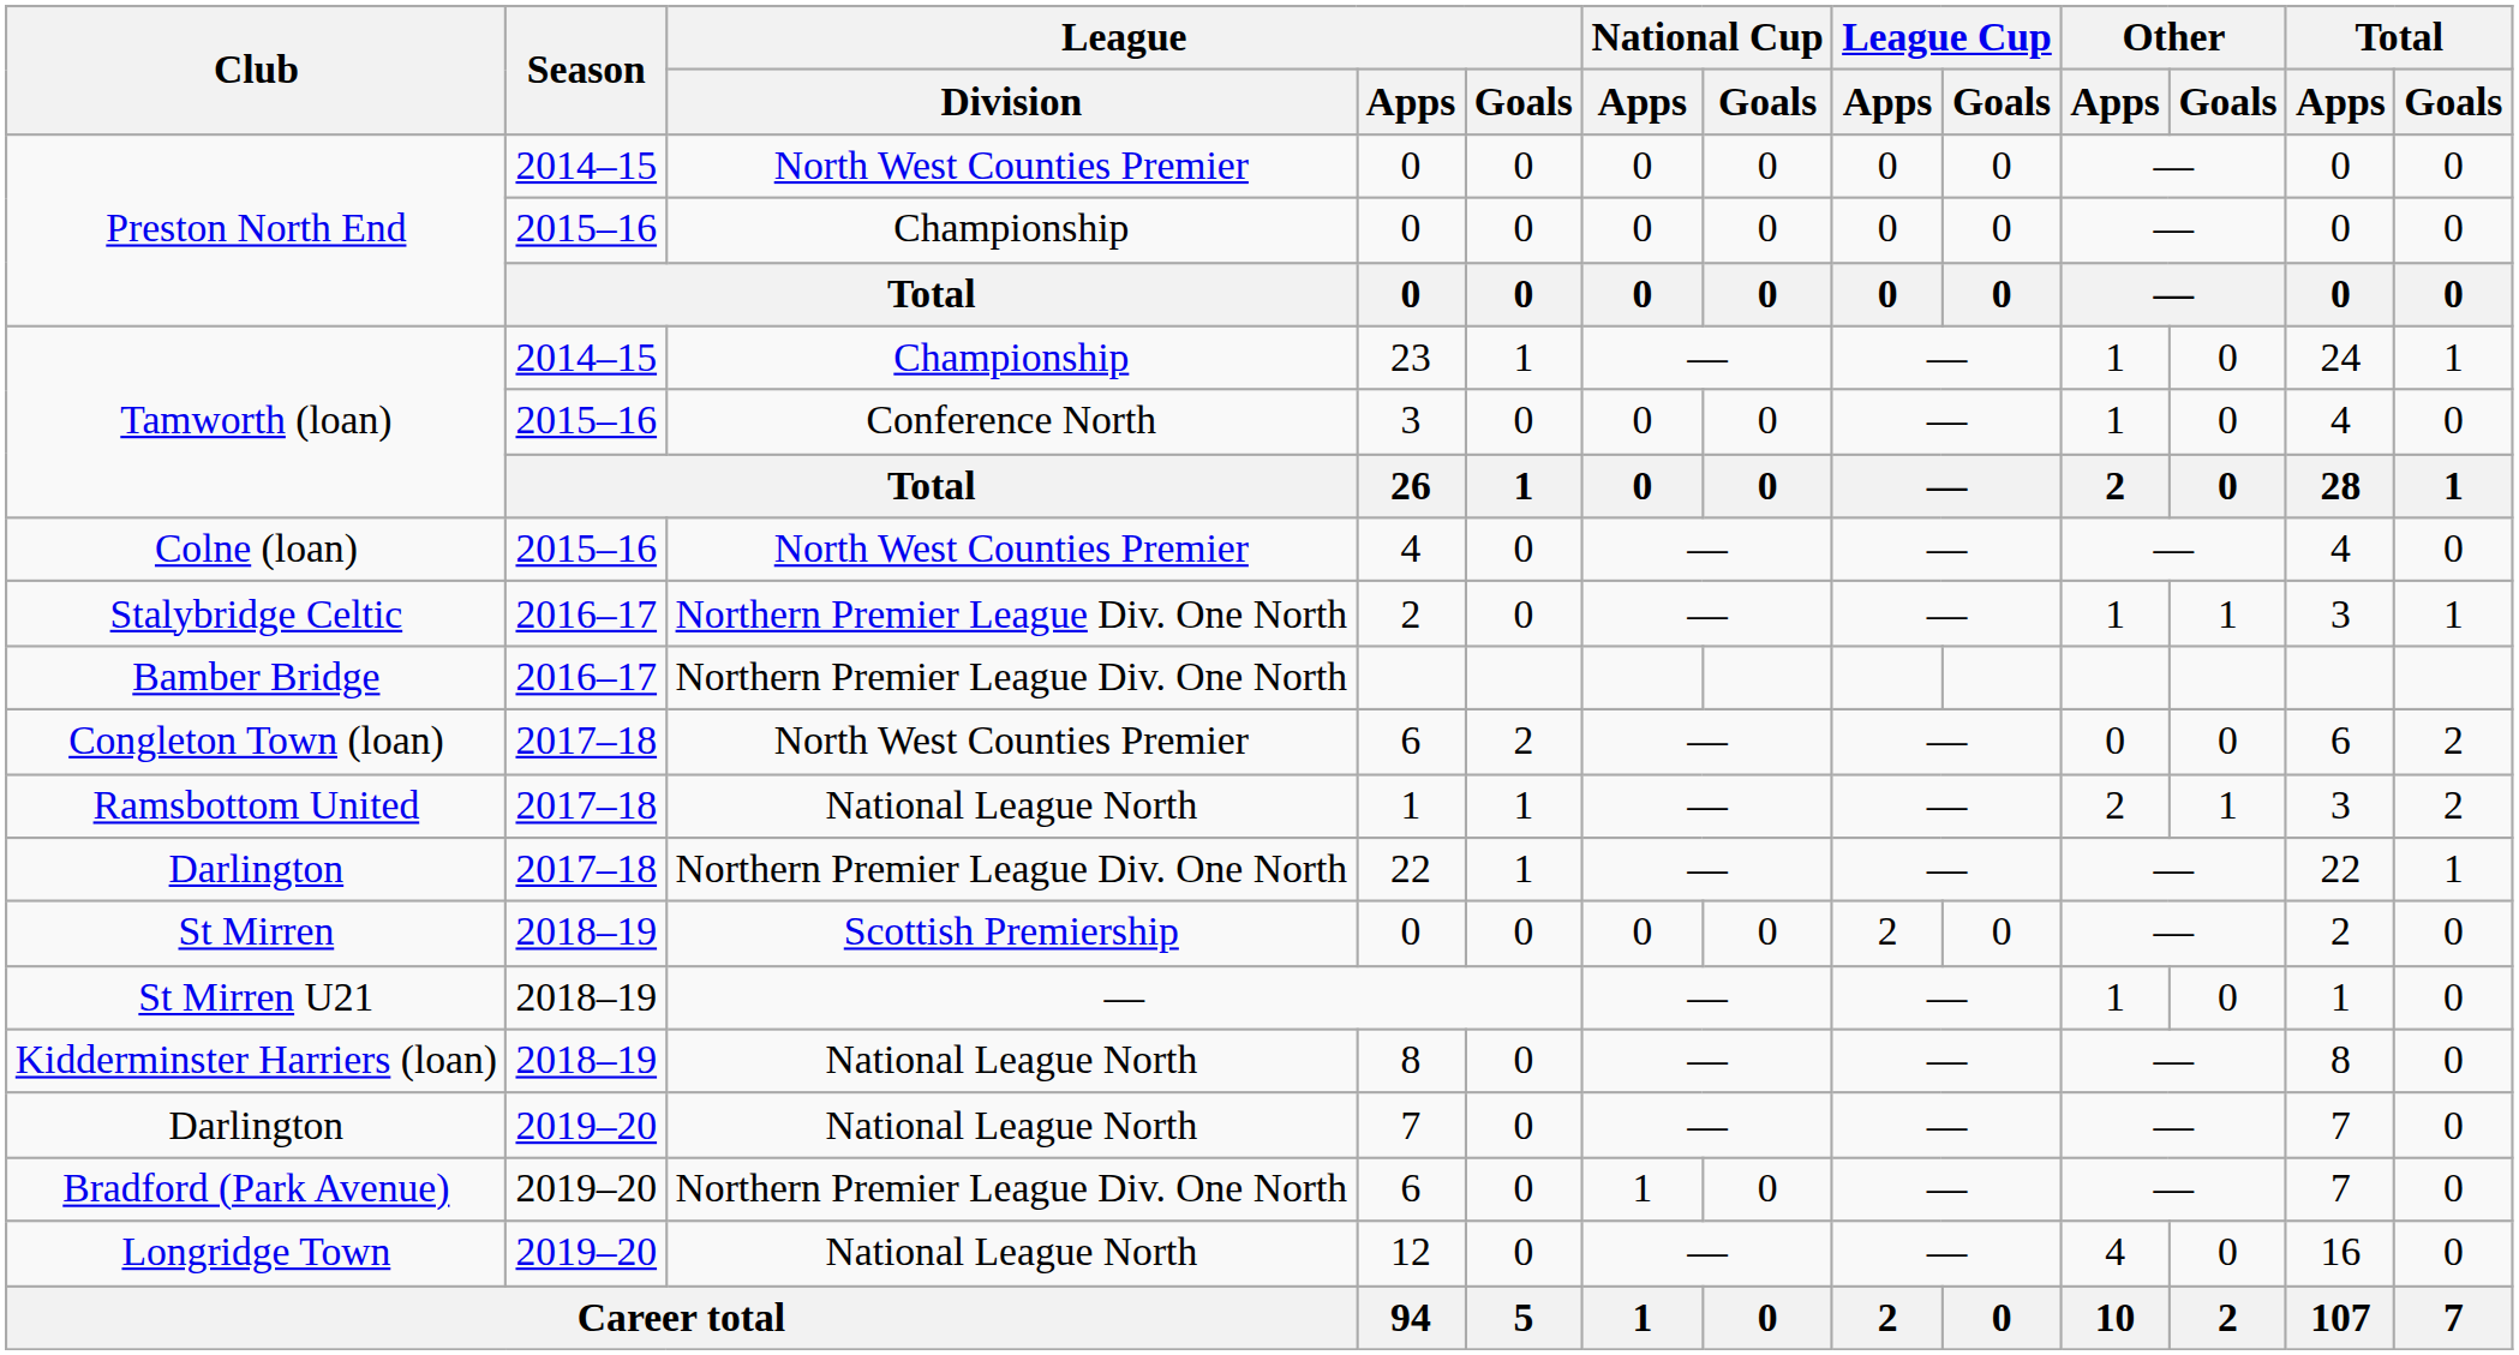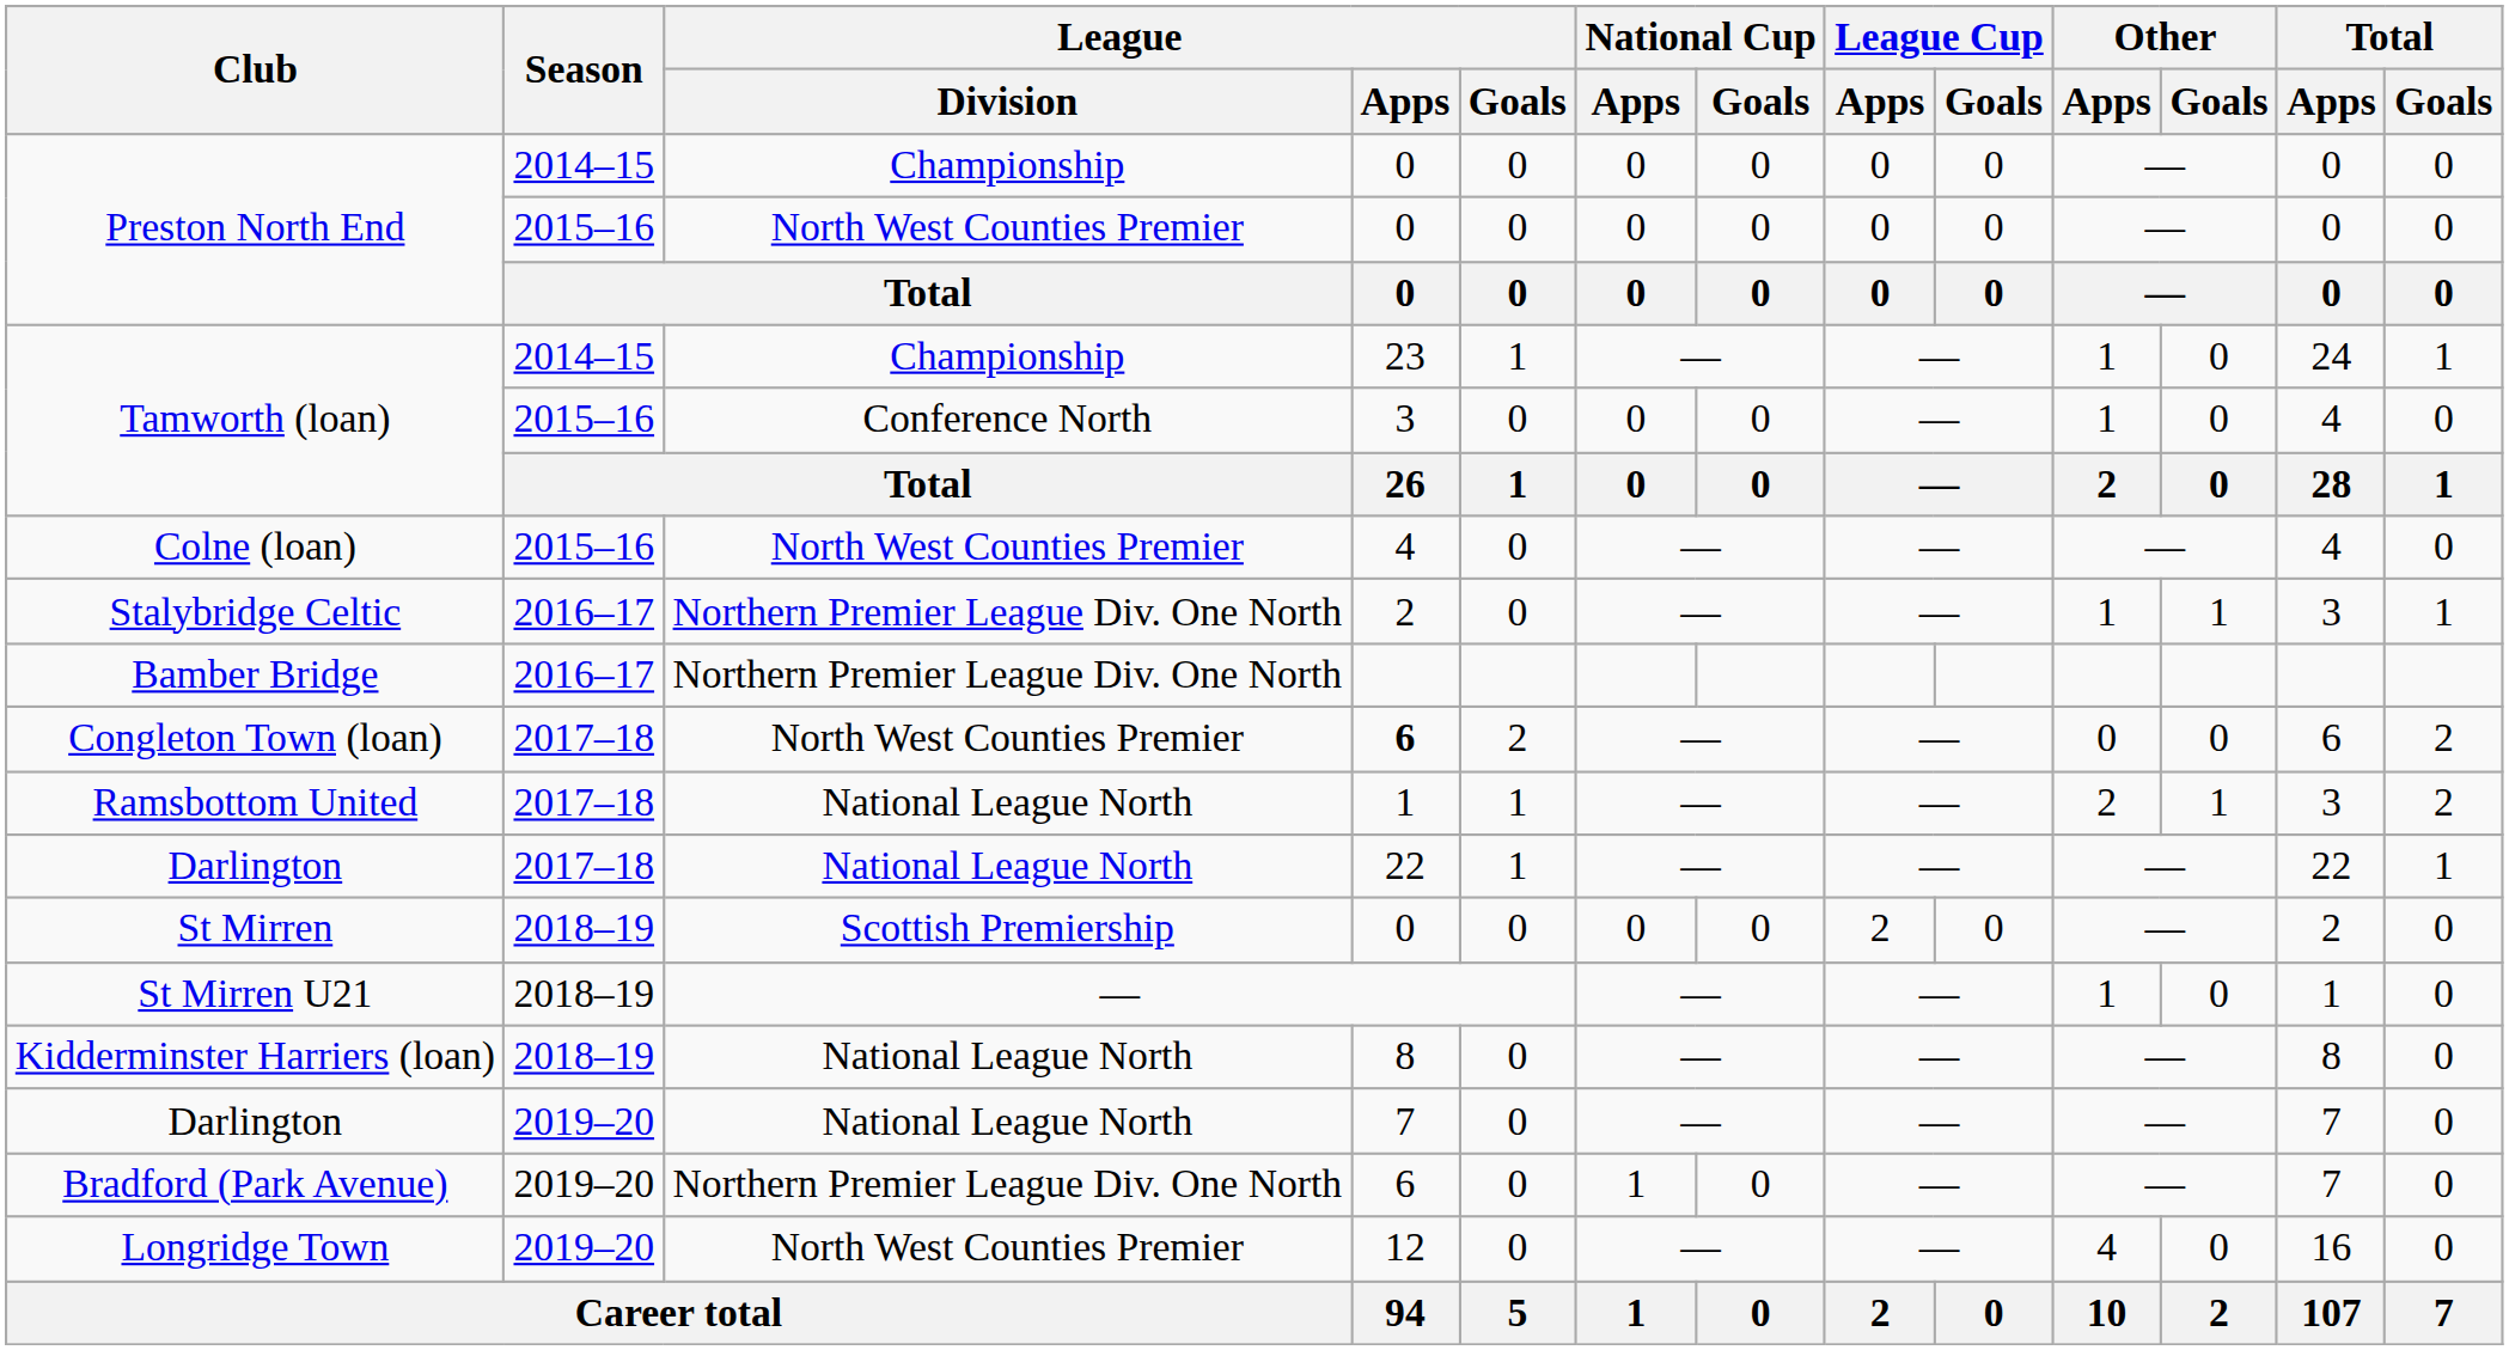Preston North End / 2014–15 | League / Division: North West Counties Premier -> Championship
Preston North End / 2015–16 | League / Division: Championship -> North West Counties Premier
Congleton Town (loan) | League / Apps: normal -> bold
Darlington / 2017–18 | League / Division: Northern Premier League Div. One North -> National League North
Longridge Town | League / Division: National League North -> North West Counties Premier
